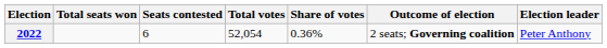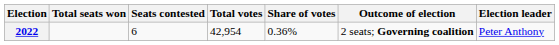2022 | Total votes: 52,054 -> 42,954
